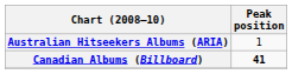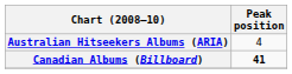Australian Hitseekers Albums (ARIA) | Peak position: 1 -> 4
